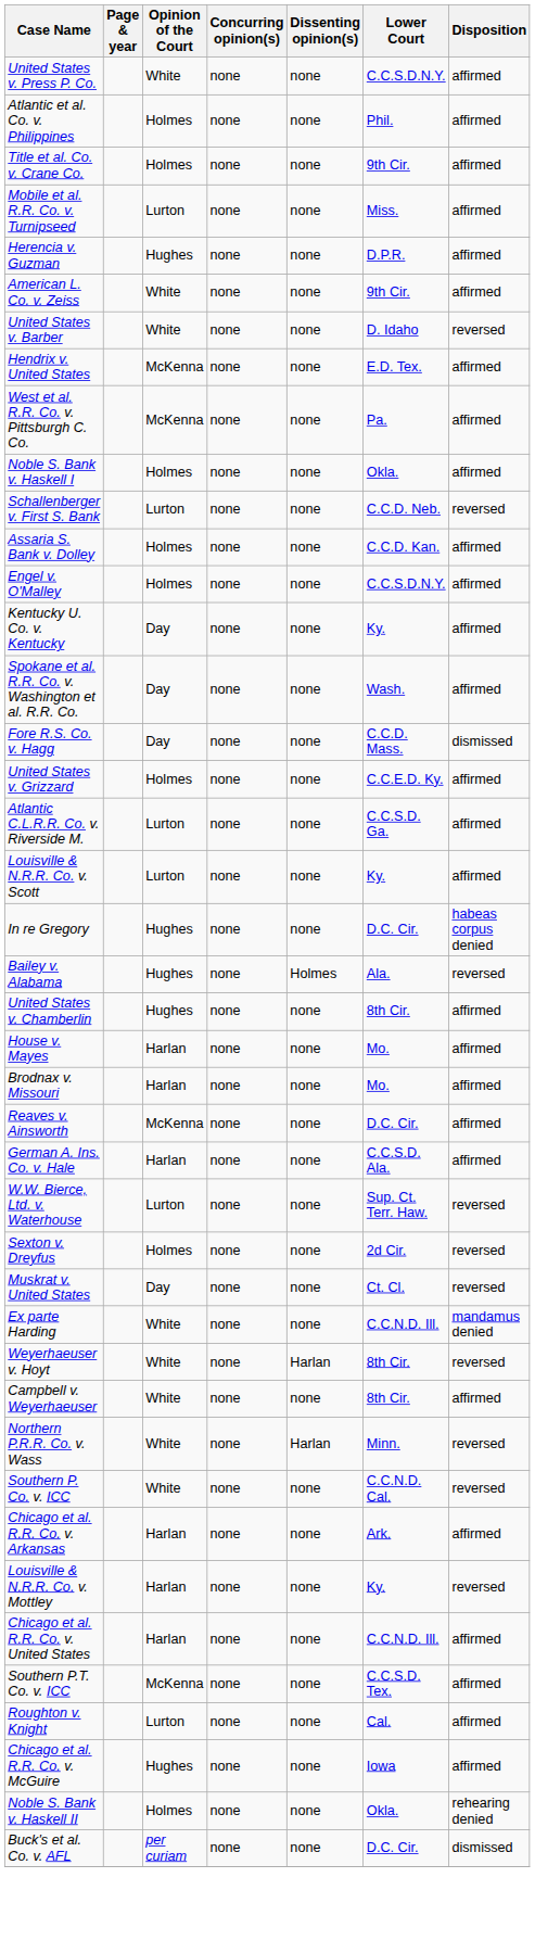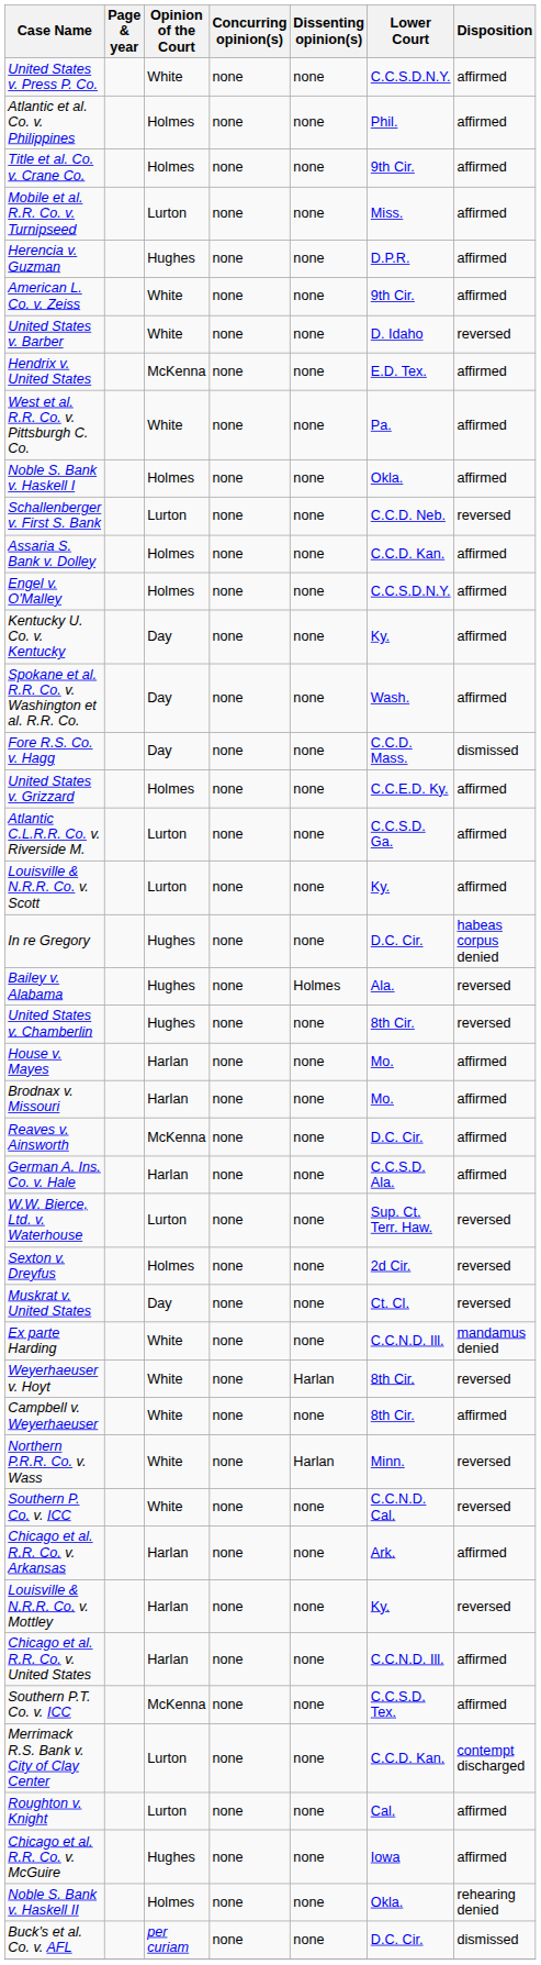West et al. R.R. Co. v. Pittsburgh C. Co. | Opinion of the Court: McKenna -> White
United States v. Chamberlin | Disposition: affirmed -> reversed
+ row: Merrimack R.S. Bank v. City of Clay Center | Lurton | none | none | C.C.D. Kan. | contempt discharged
